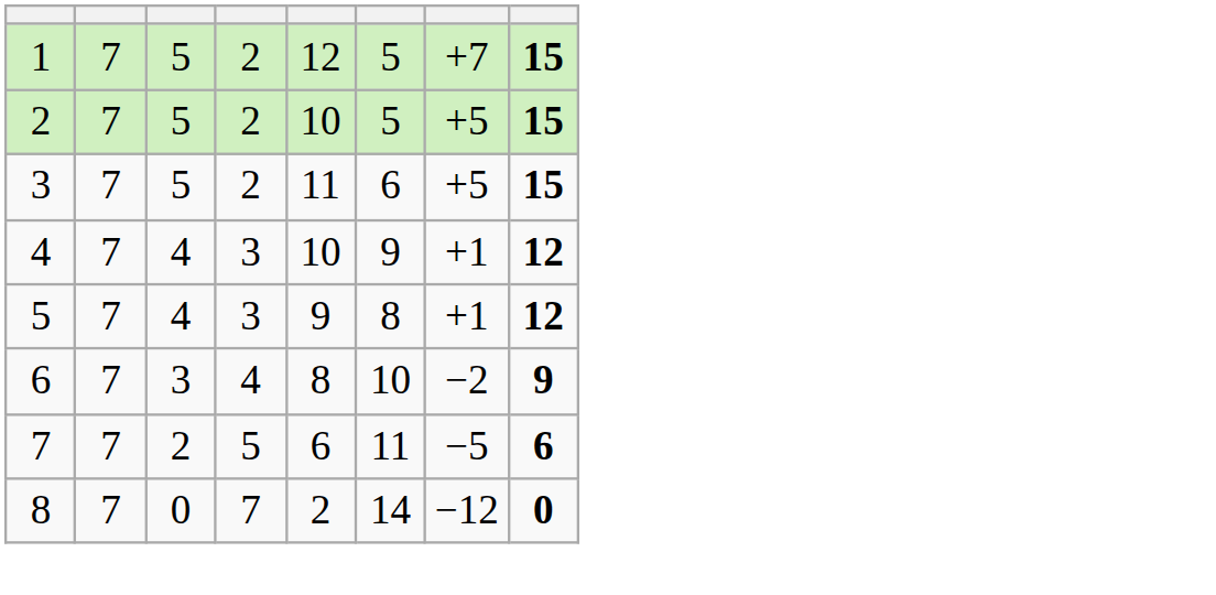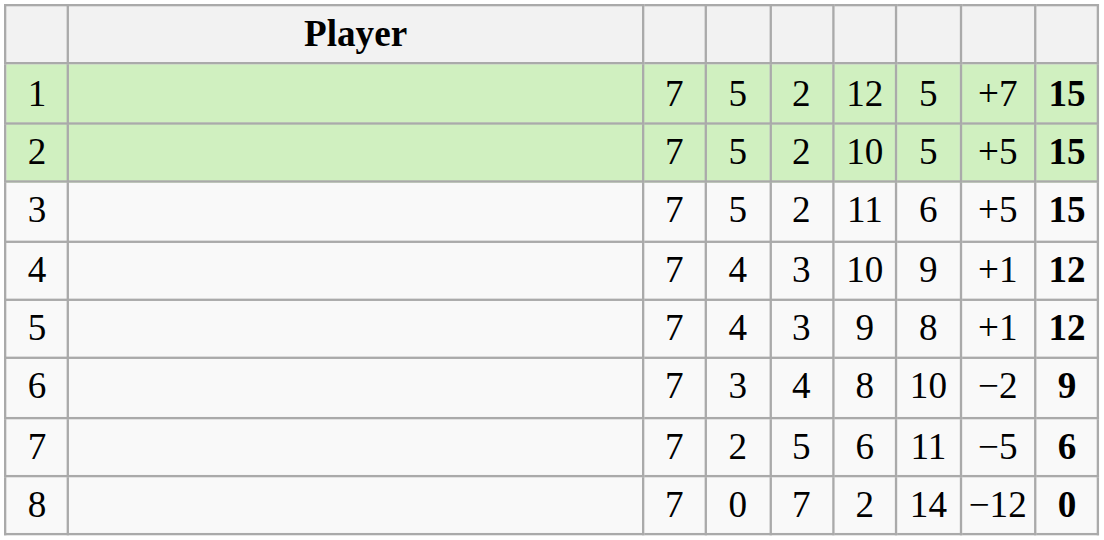+ column: Player
